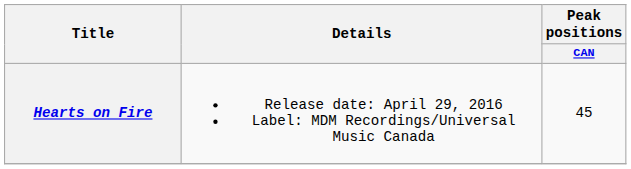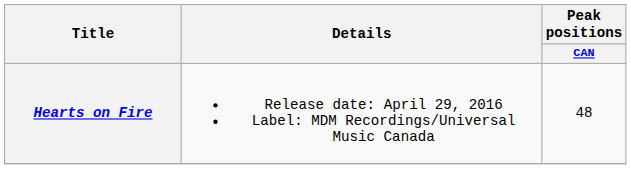Hearts on Fire | Peak positions / CAN: 45 -> 48
